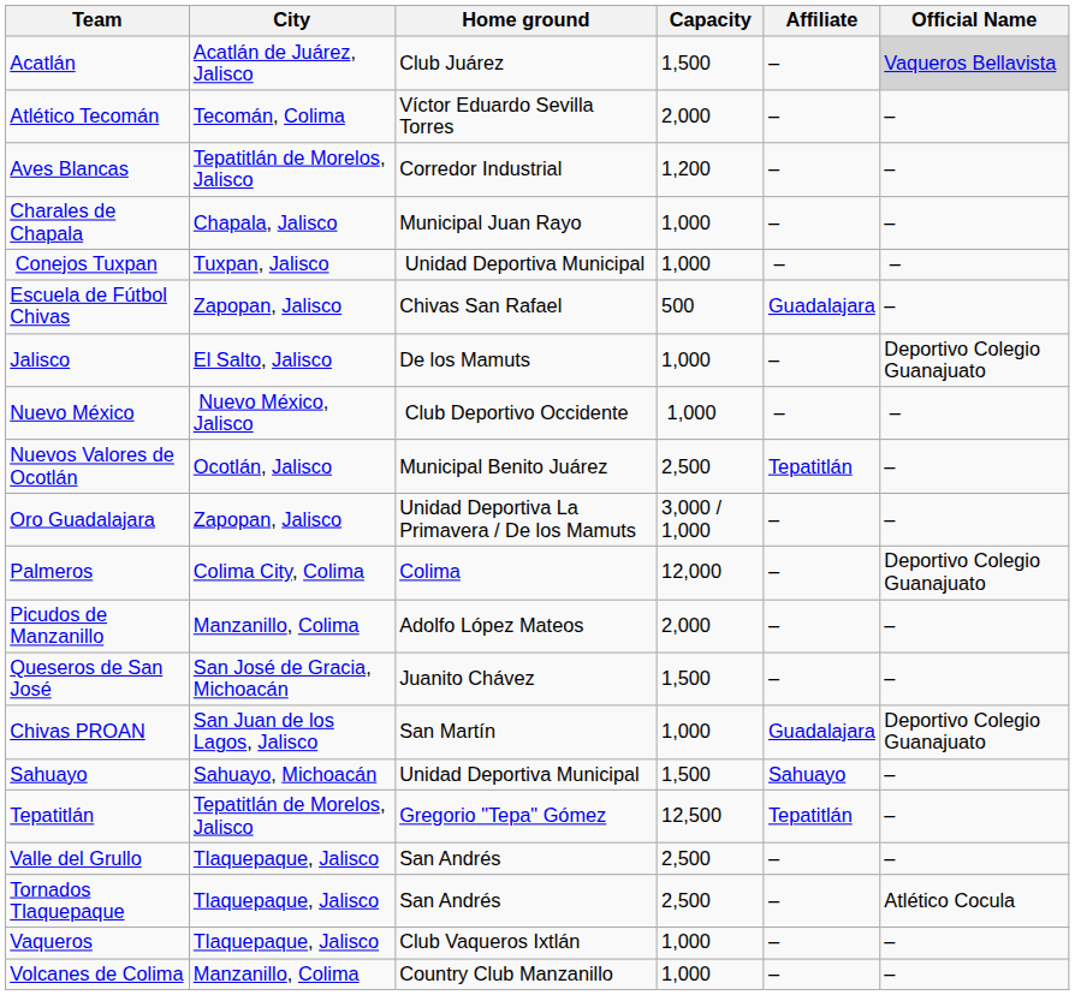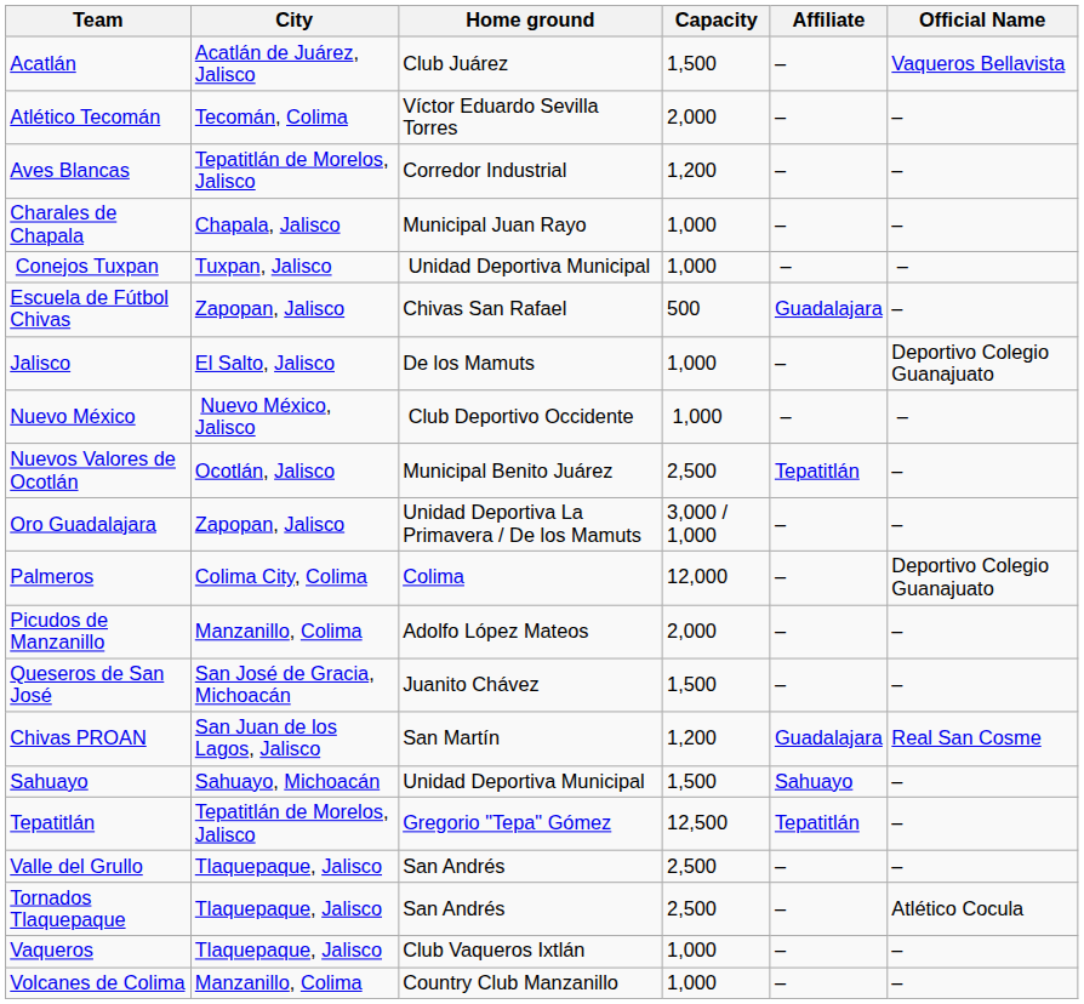Acatlán | Official Name: lightgrey background -> no background
Chivas PROAN | Capacity: 1,000 -> 1,200
Chivas PROAN | Official Name: Deportivo Colegio Guanajuato -> Real San Cosme
